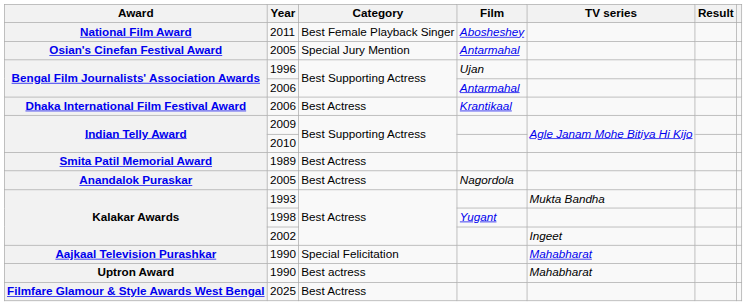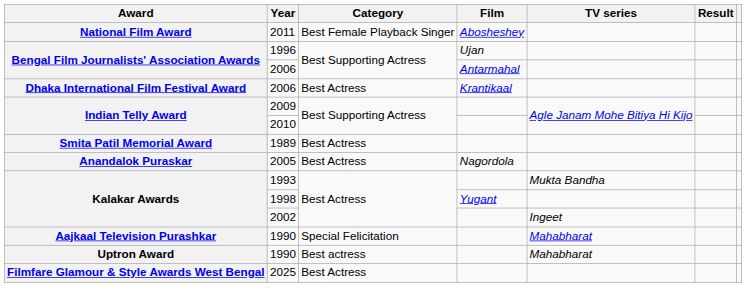- row: Osian's Cinefan Festival Award | 2005 | Special Jury Mention | Antarmahal
